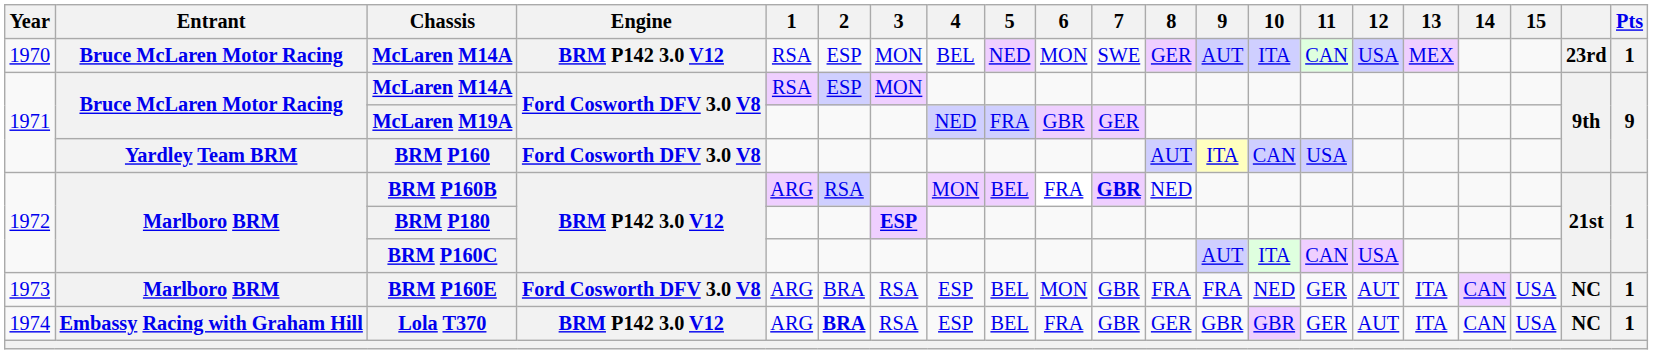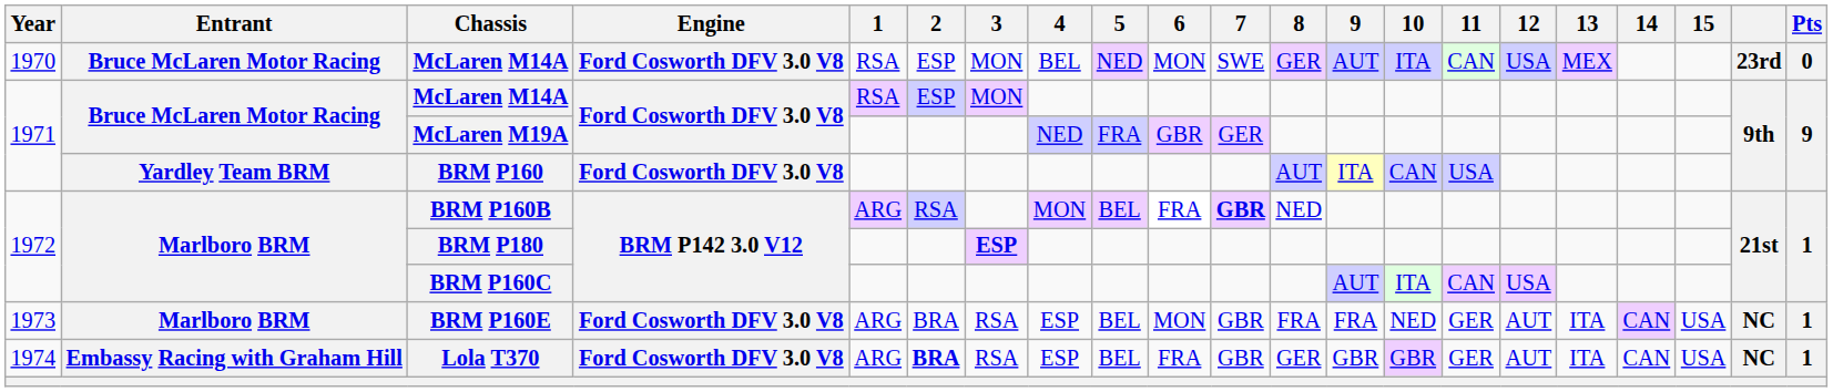1970 / McLaren M14A | Engine: BRM P142 3.0 V12 -> Ford Cosworth DFV 3.0 V8
1970 / McLaren M14A | Pts: 1 -> 0
Lola T370 | Engine: BRM P142 3.0 V12 -> Ford Cosworth DFV 3.0 V8
